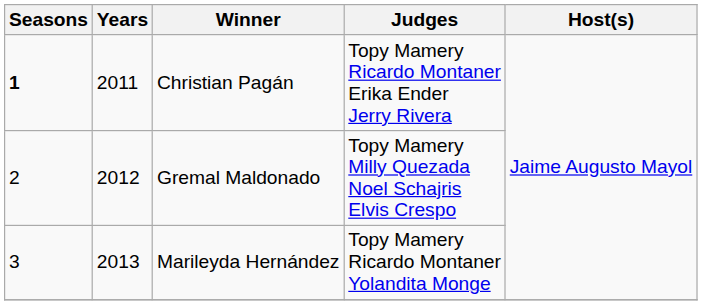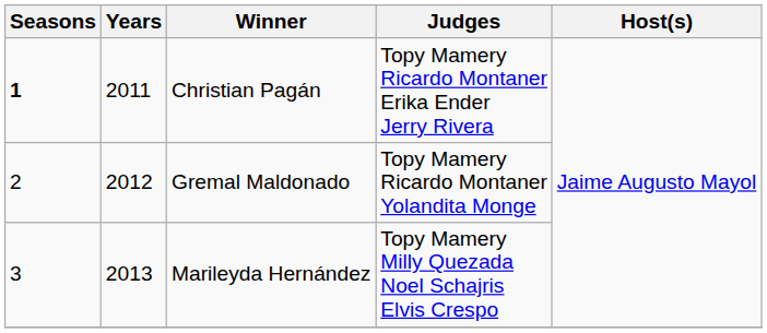Gremal Maldonado | Judges: Topy Mamery Milly Quezada Noel Schajris Elvis Crespo -> Topy Mamery Ricardo Montaner Yolandita Monge
Marileyda Hernández | Judges: Topy Mamery Ricardo Montaner Yolandita Monge -> Topy Mamery Milly Quezada Noel Schajris Elvis Crespo
